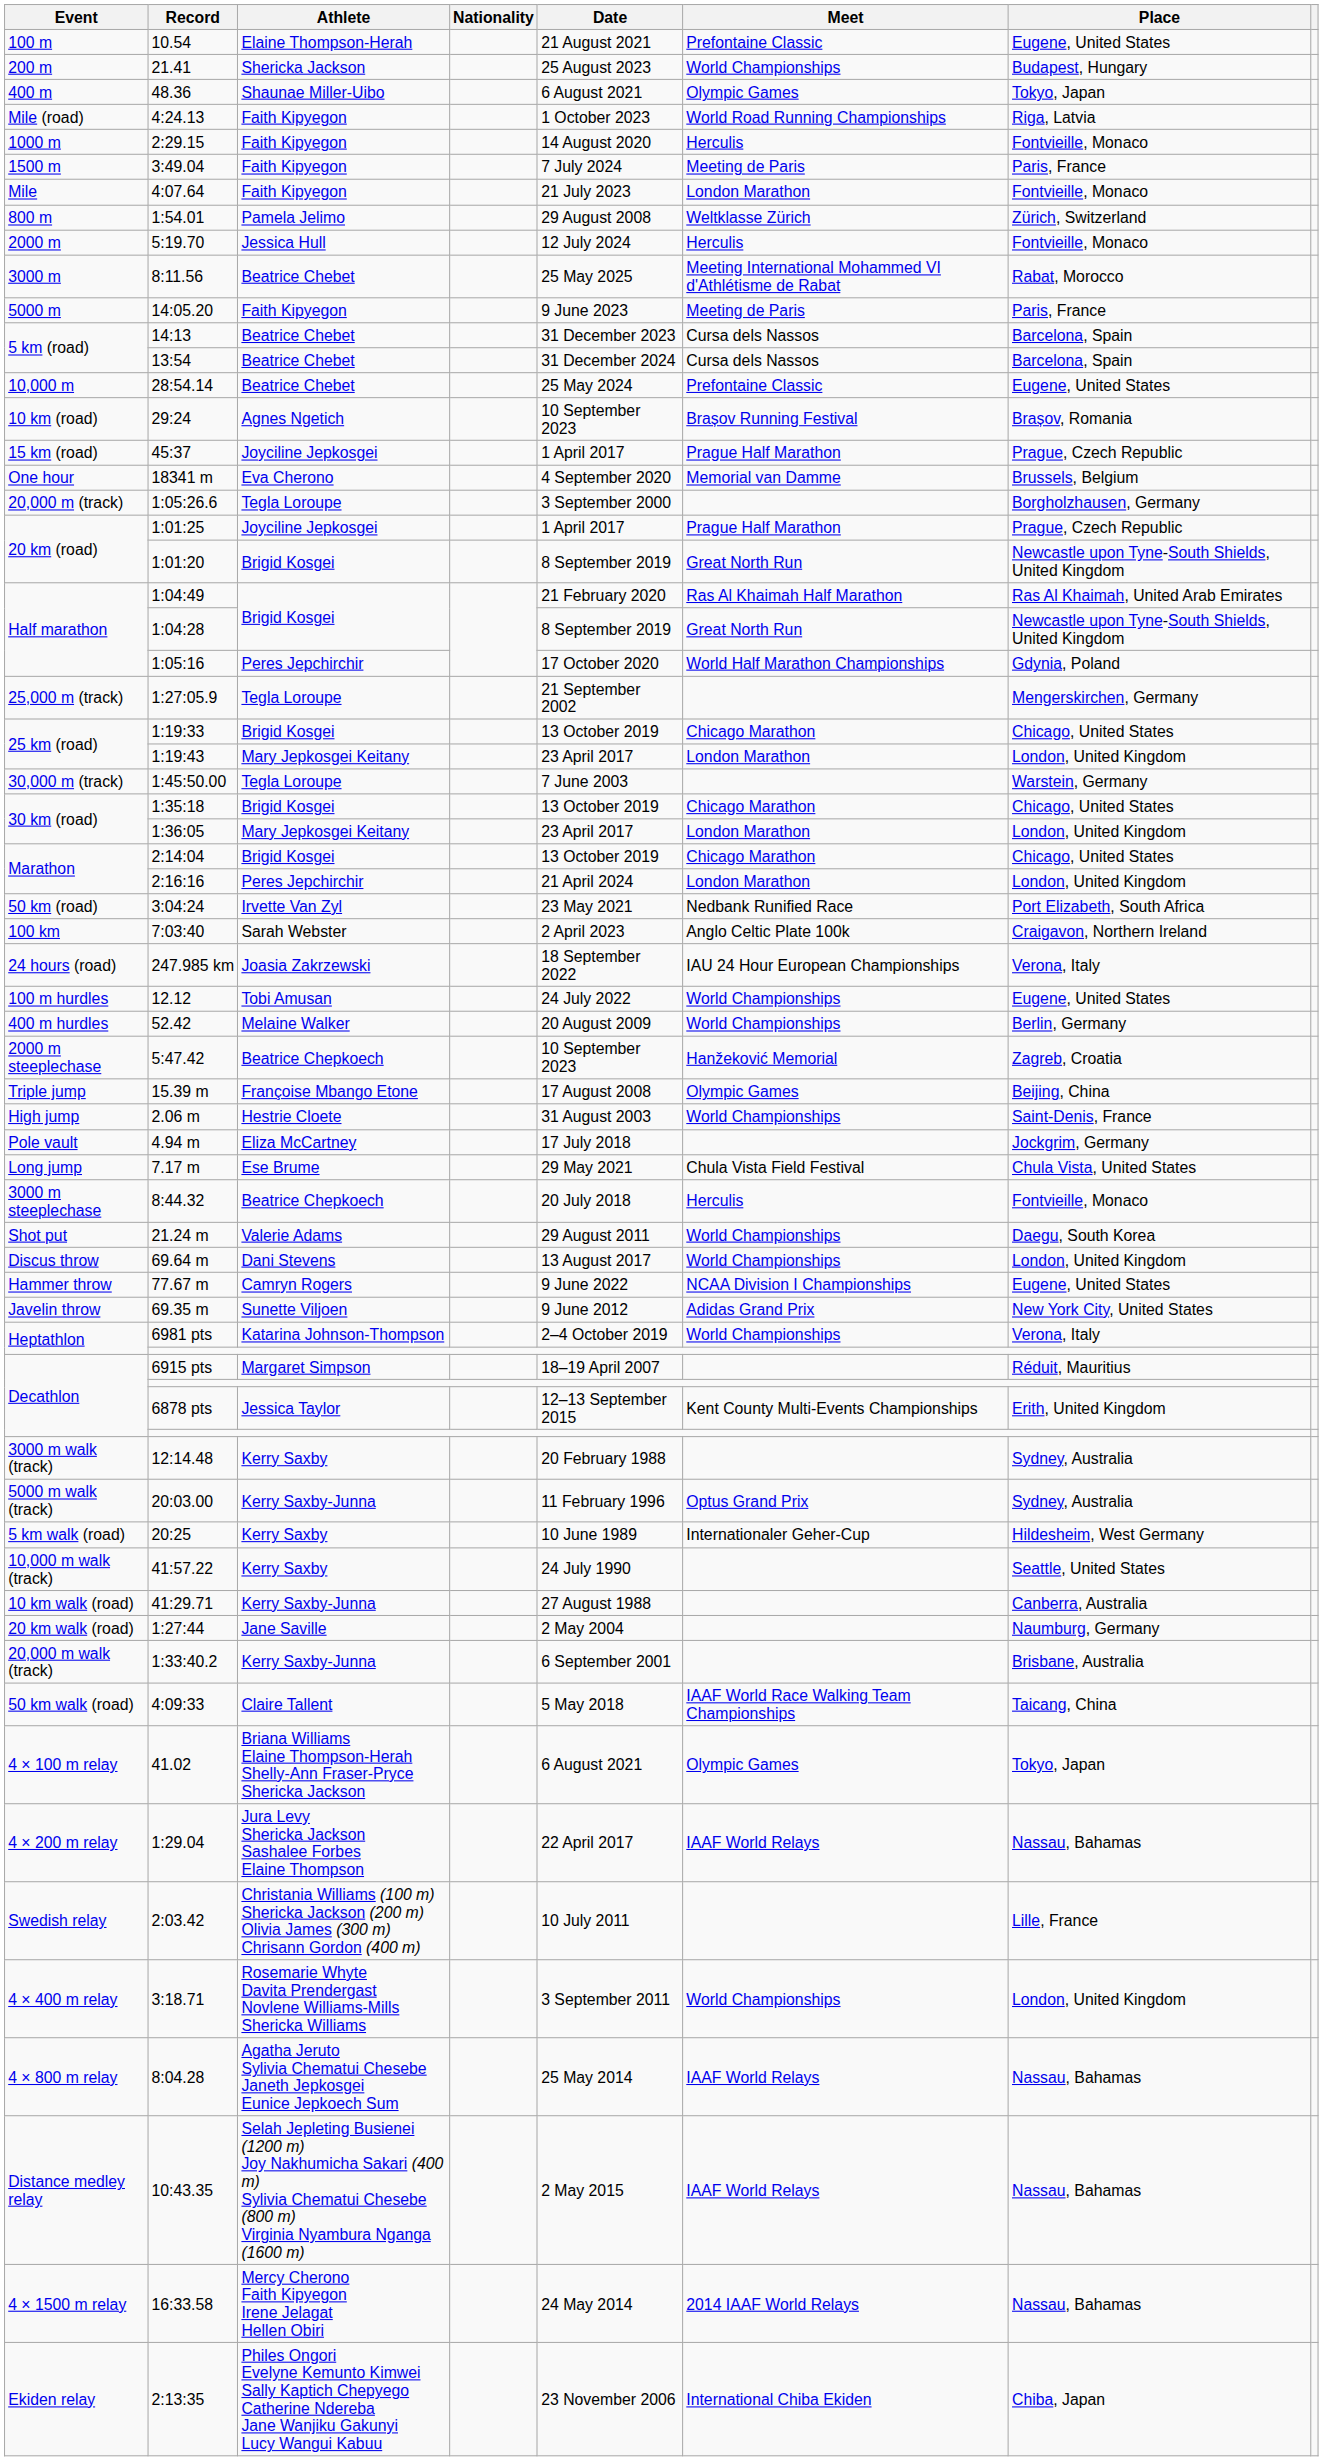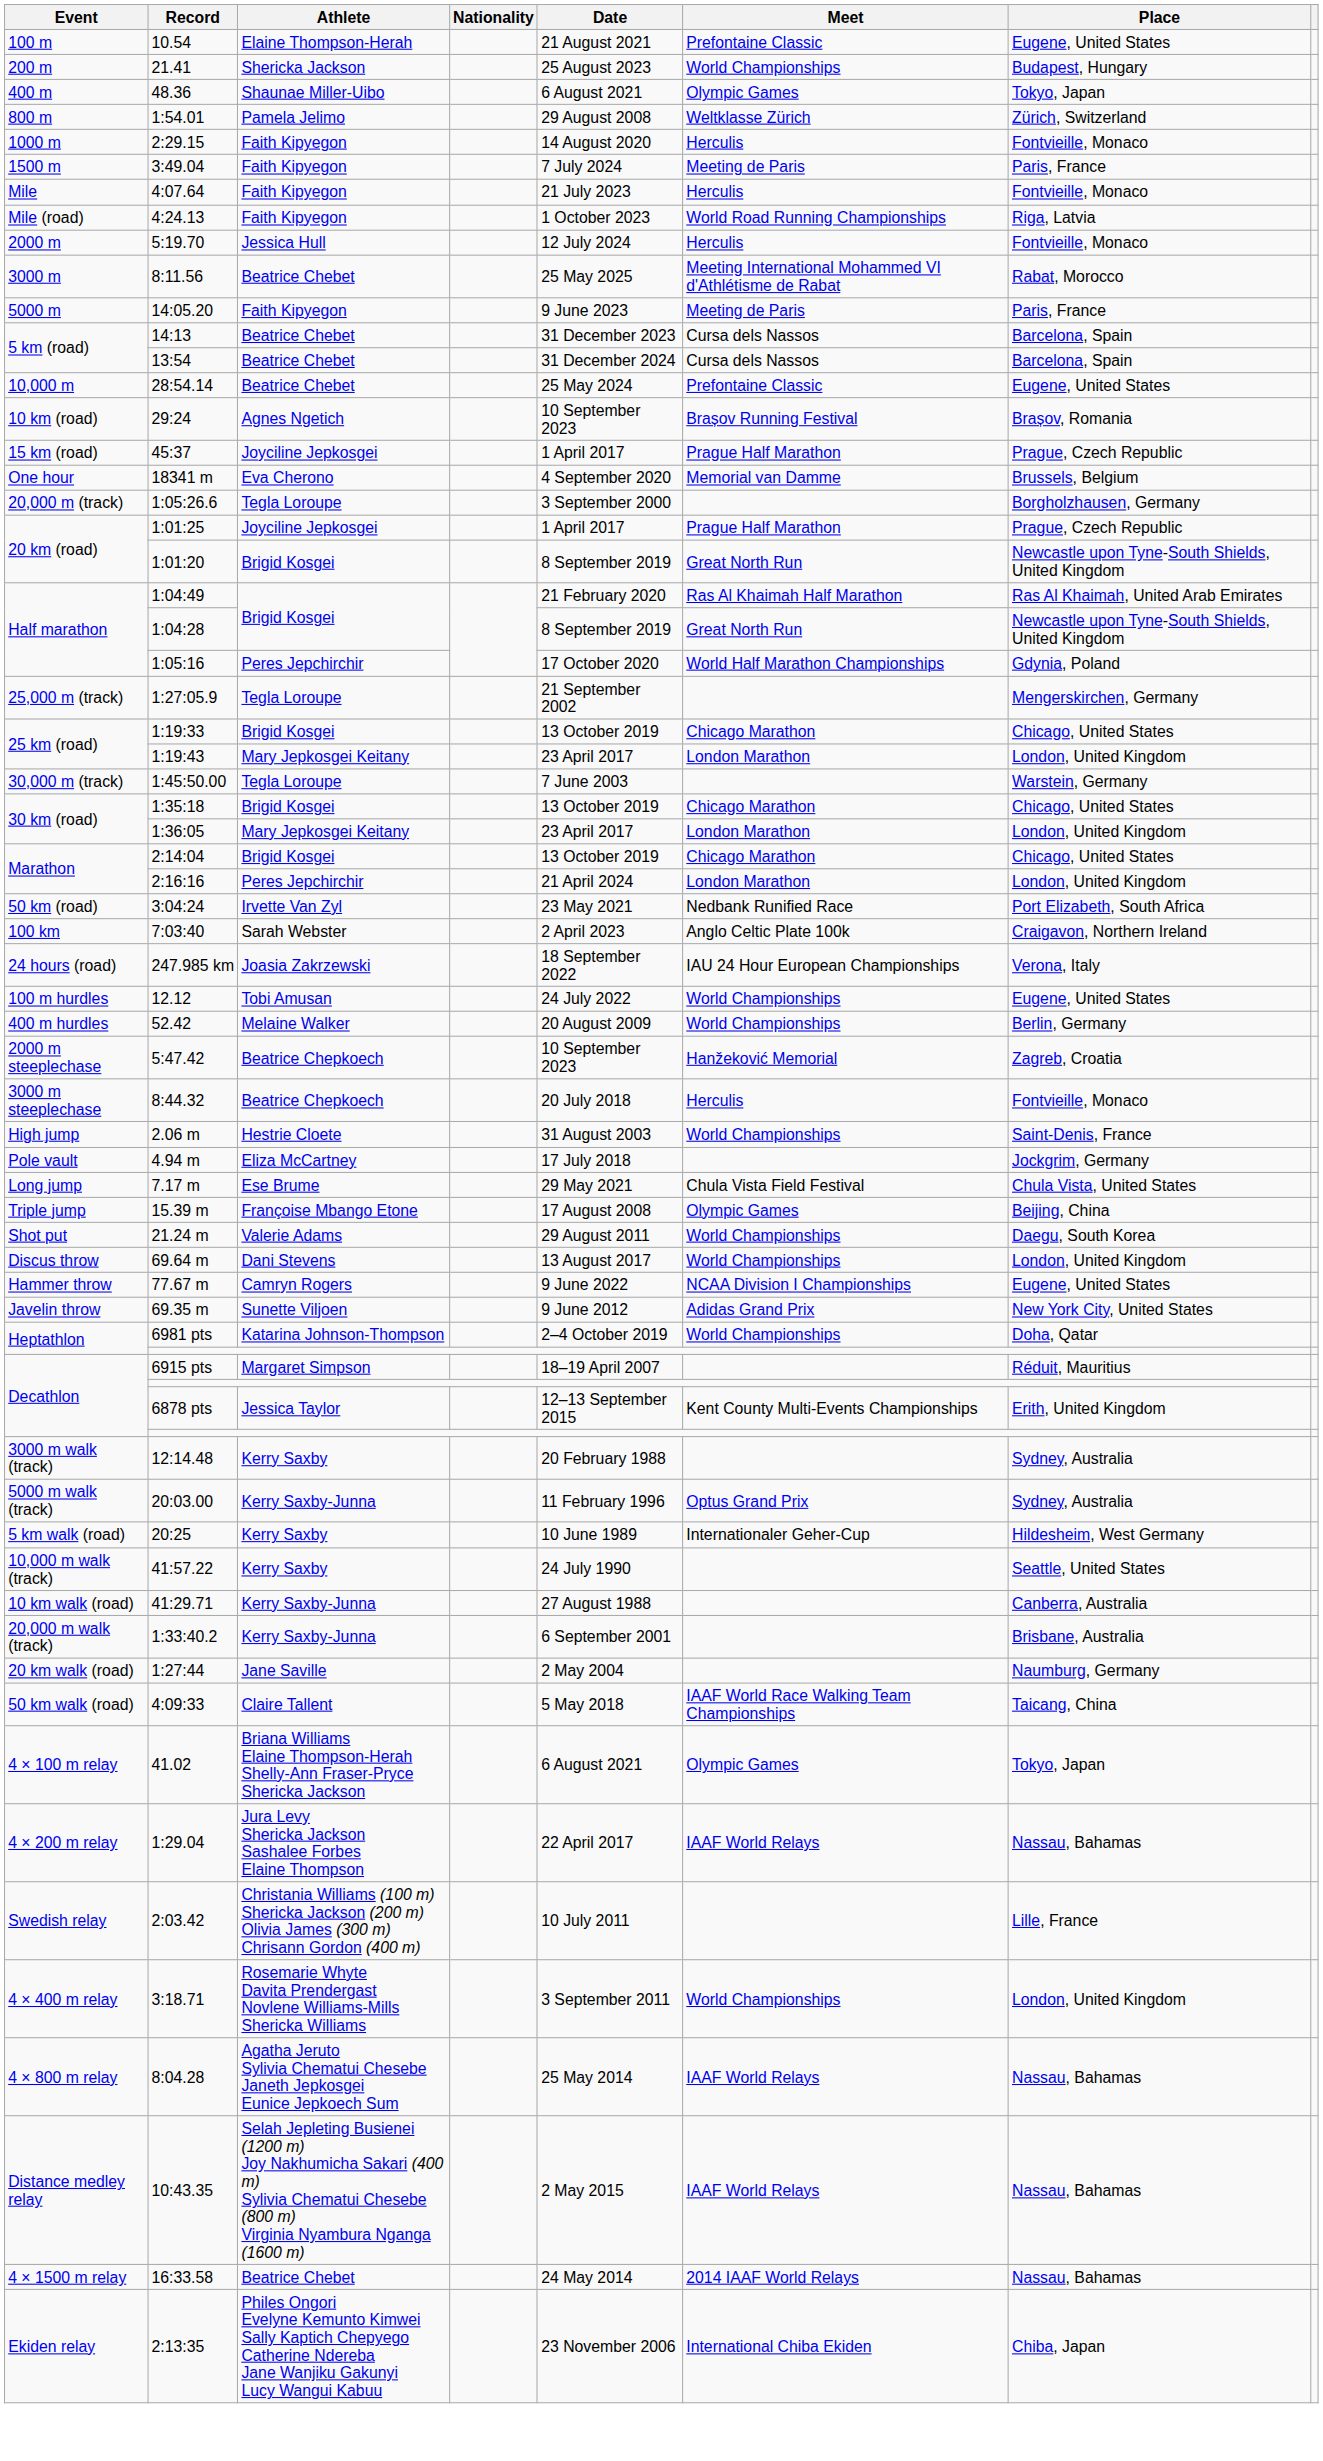rows swapped: 1:54.01 <-> 4:24.13
4:07.64 | Meet: London Marathon -> Herculis
rows swapped: 8:44.32 <-> 15.39 m
6981 pts | Place: Verona, Italy -> Doha, Qatar
rows swapped: 1:33:40.2 <-> 1:27:44
16:33.58 | Athlete: Mercy Cherono Faith Kipyegon Irene Jelagat Hellen Obiri -> Beatrice Chebet
